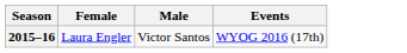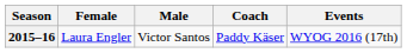+ column: Coach | Paddy Käser
